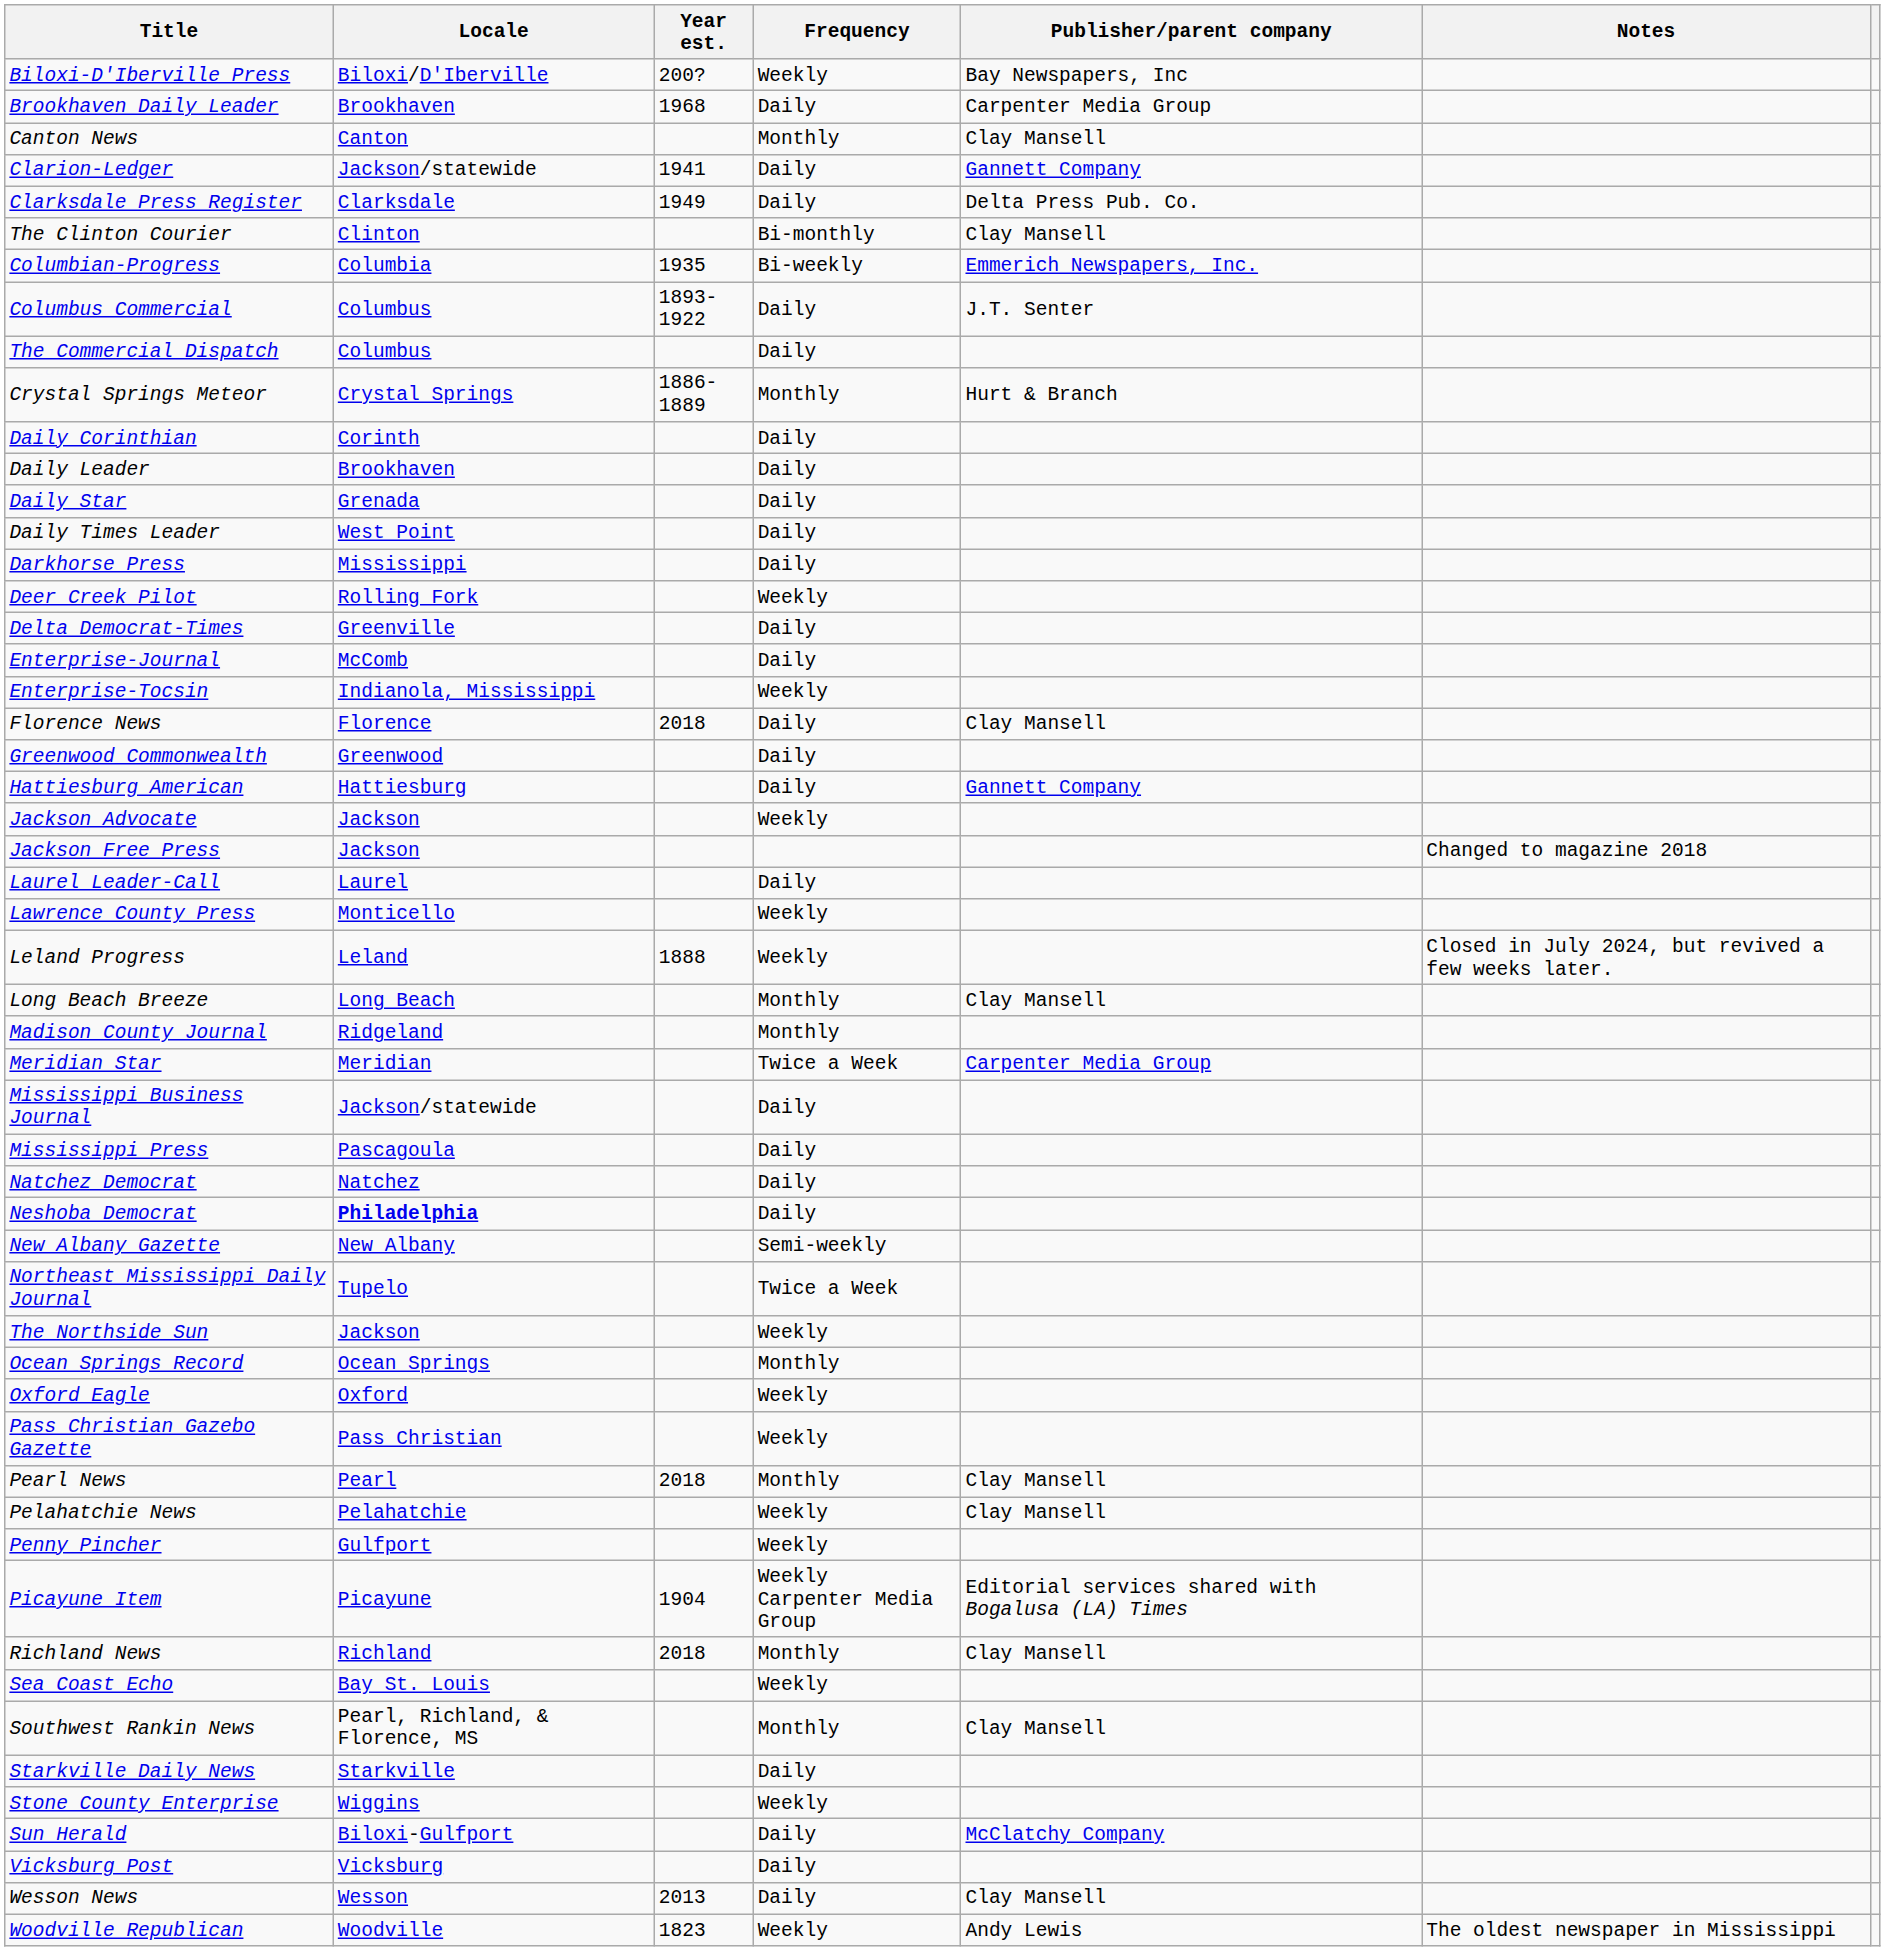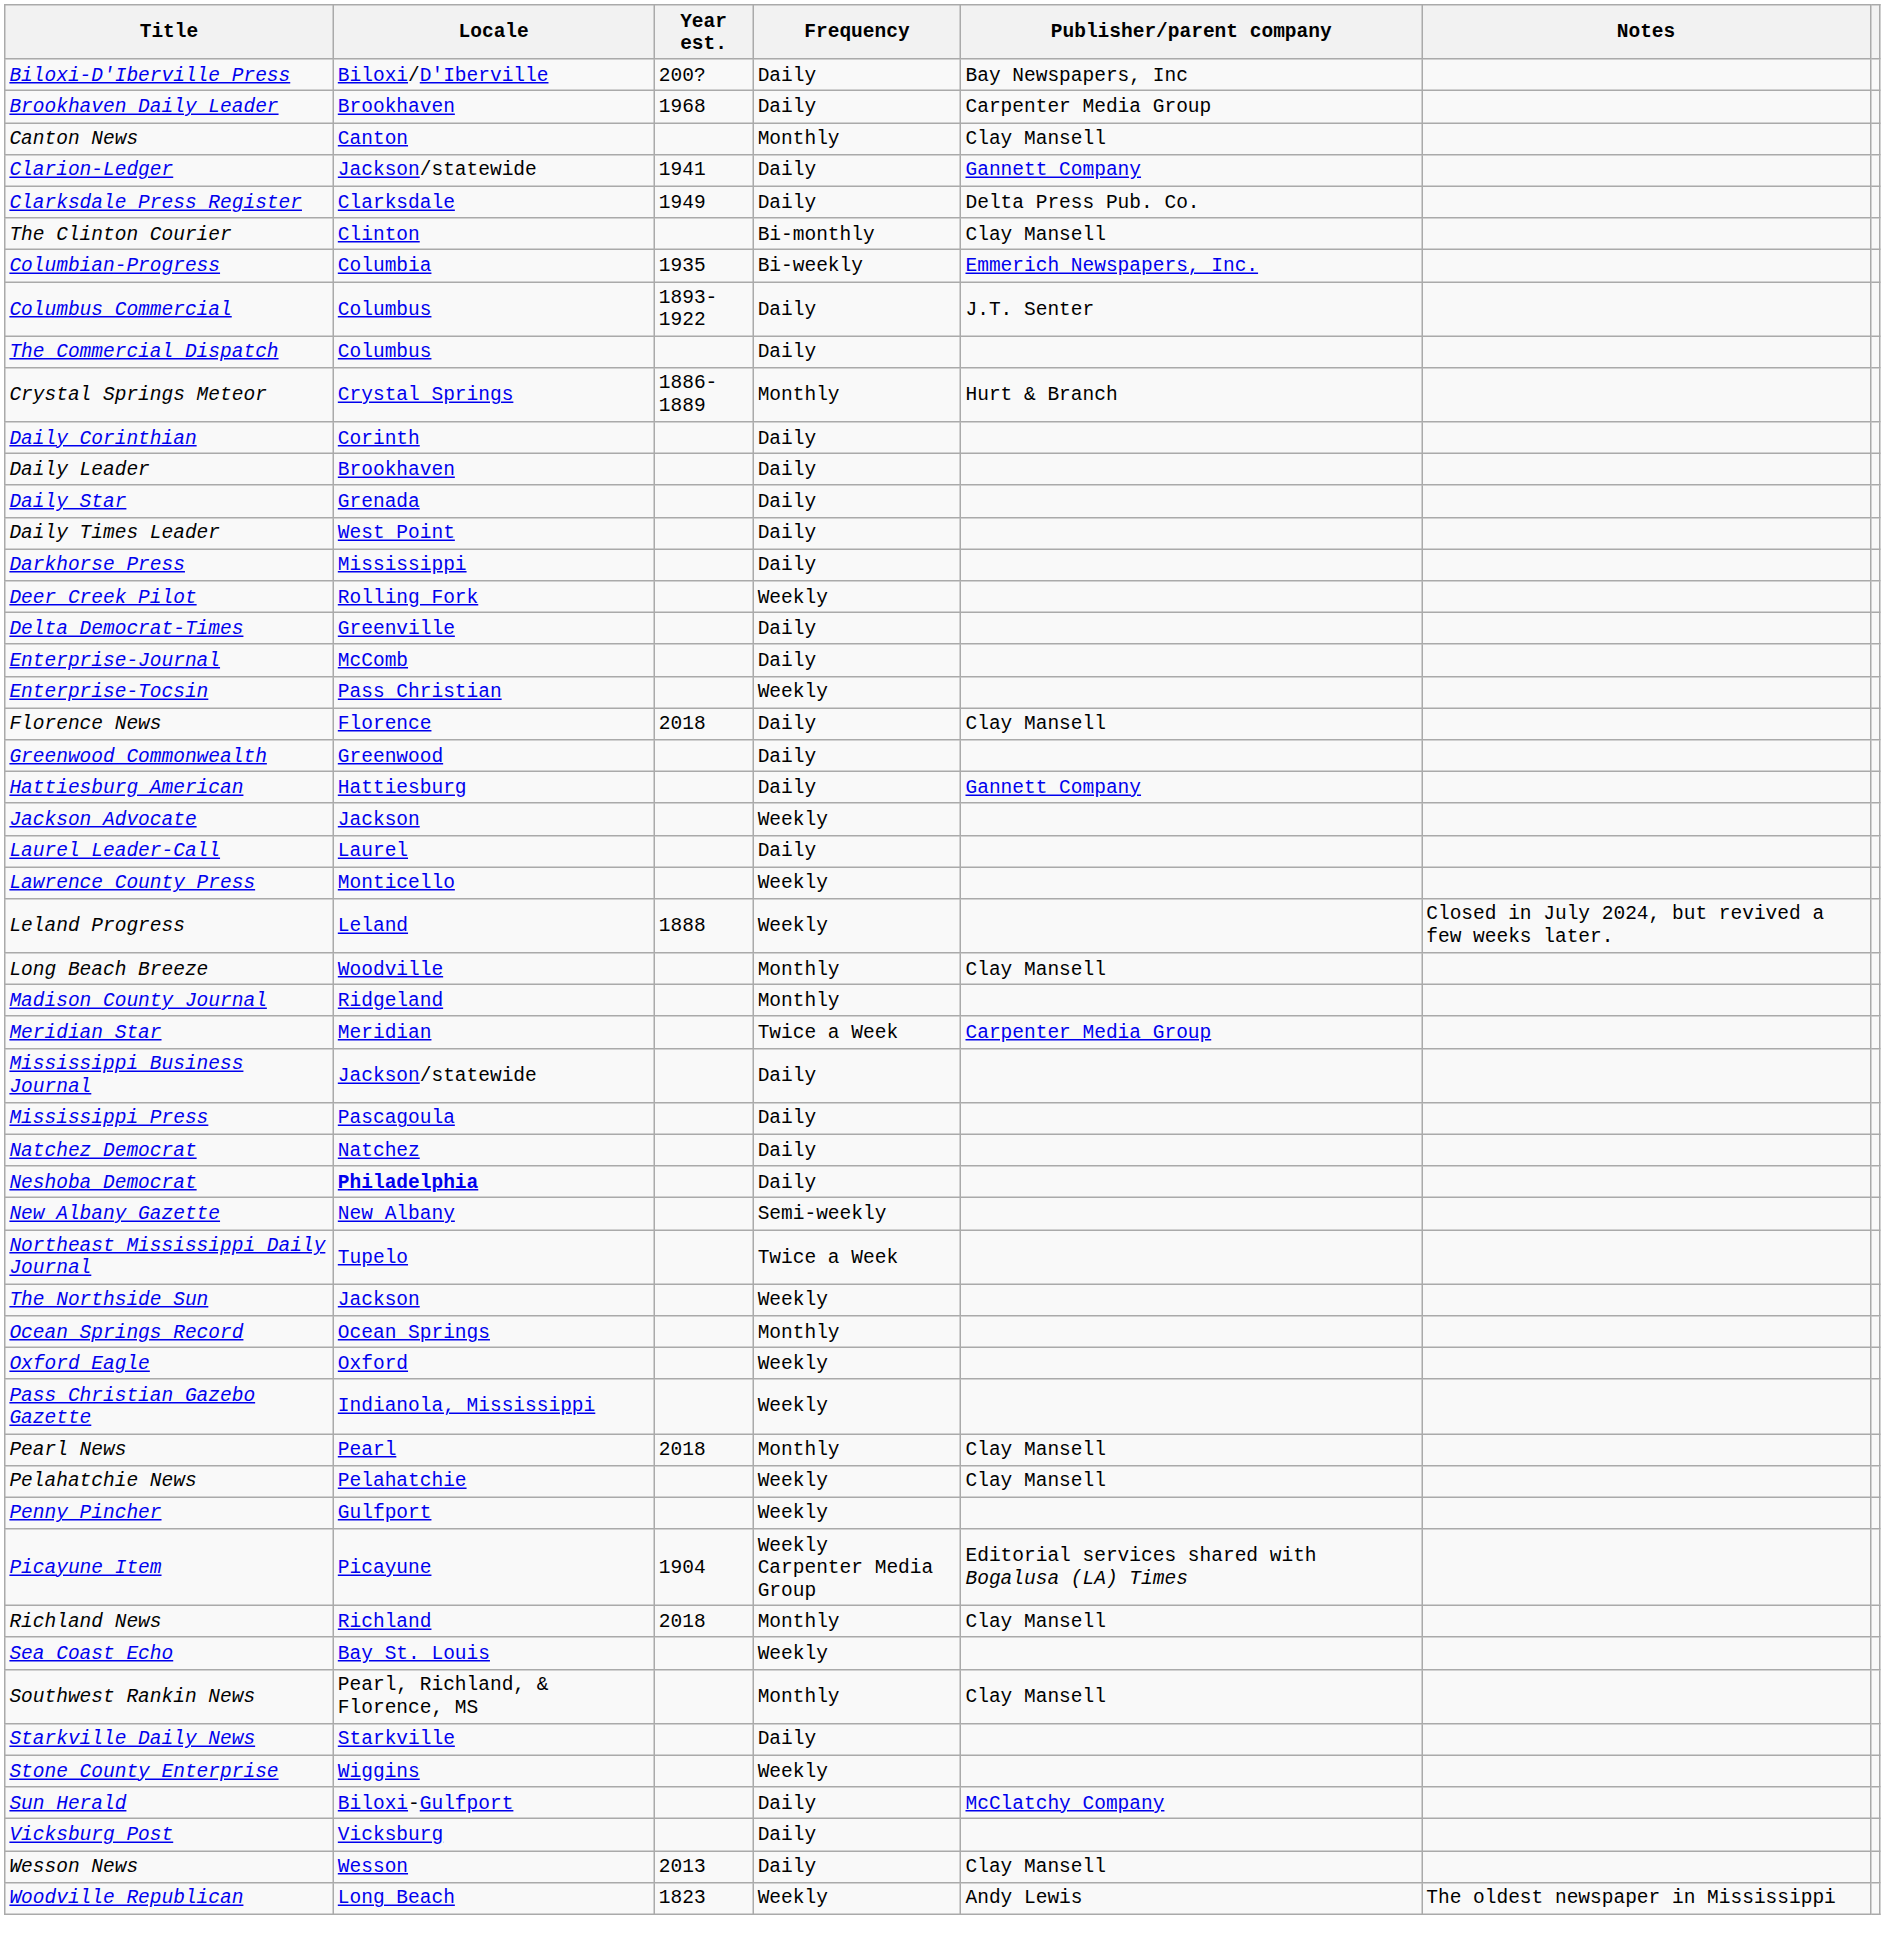Biloxi-D'Iberville Press | Frequency: Weekly -> Daily
Enterprise-Tocsin | Locale: Indianola, Mississippi -> Pass Christian
- row: Jackson Free Press | Jackson | Changed to magazine 2018
Long Beach Breeze | Locale: Long Beach -> Woodville
Pass Christian Gazebo Gazette | Locale: Pass Christian -> Indianola, Mississippi
Woodville Republican | Locale: Woodville -> Long Beach
